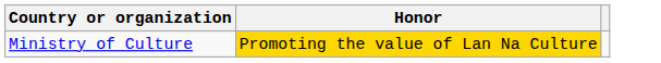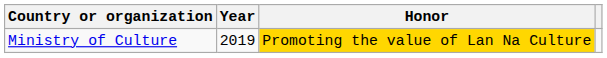+ column: Year | 2019
